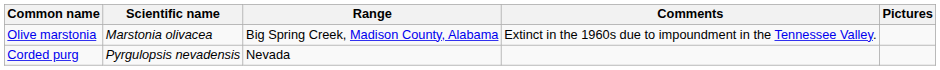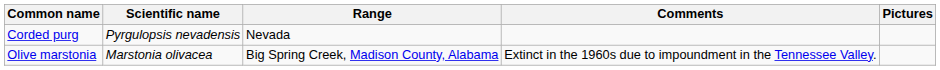rows swapped: Olive marstonia <-> Corded purg
